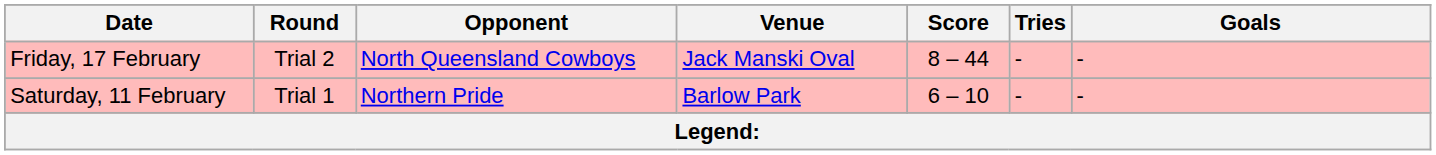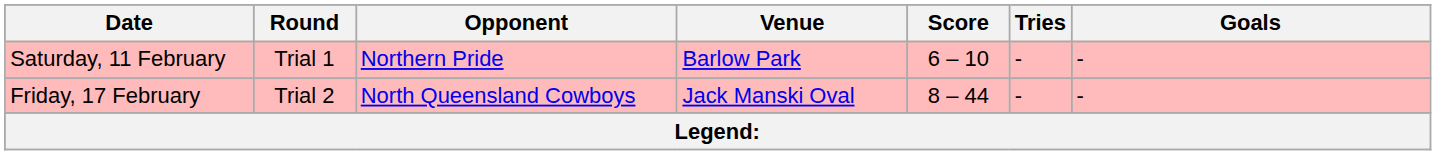rows swapped: Saturday, 11 February <-> Friday, 17 February
